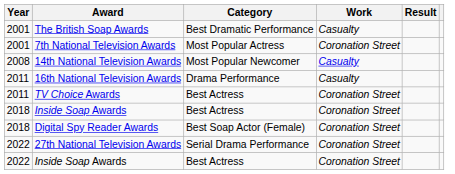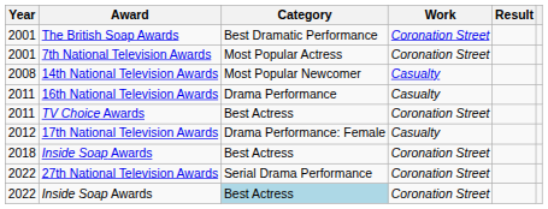The British Soap Awards | Work: Casualty -> Coronation Street
+ row: 2012 | 17th National Television Awards | Drama Performance: Female | Casualty
- row: 2018 | Digital Spy Reader Awards | Best Soap Actor (Female) | Coronation Street
2022 / Inside Soap Awards | Category: no background -> lightblue background
